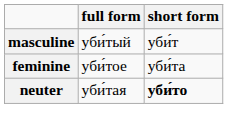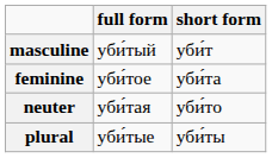neuter | short form: bold -> normal
+ row: plural | уби́тые | уби́ты
